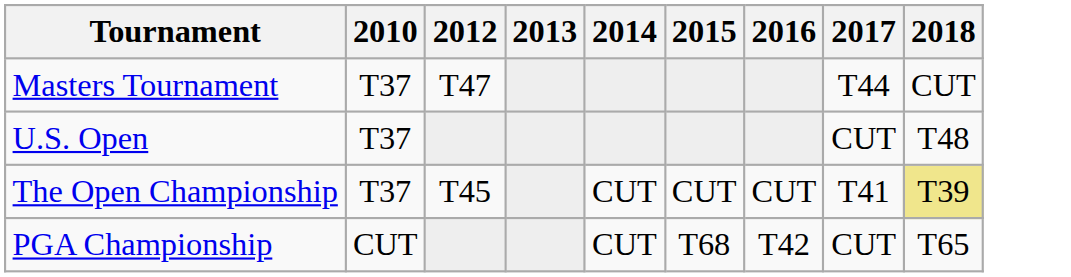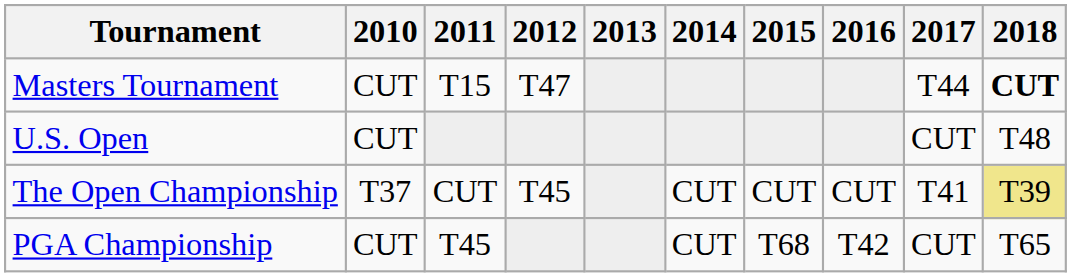+ column: 2011 | T15 | CUT | T45
Masters Tournament | 2010: T37 -> CUT
Masters Tournament | 2018: normal -> bold
U.S. Open | 2010: T37 -> CUT
